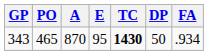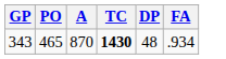- column: E | 95
343 | DP: 50 -> 48
